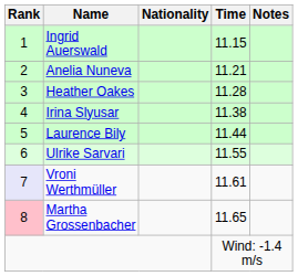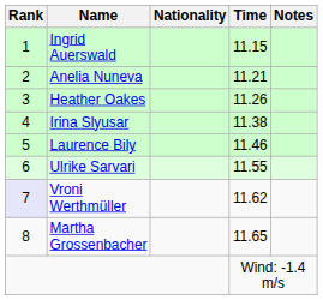Heather Oakes | Time: 11.28 -> 11.26
Laurence Bily | Time: 11.44 -> 11.46
Vroni Werthmüller | Time: 11.61 -> 11.62
Martha Grossenbacher | Rank: pink background -> no background
